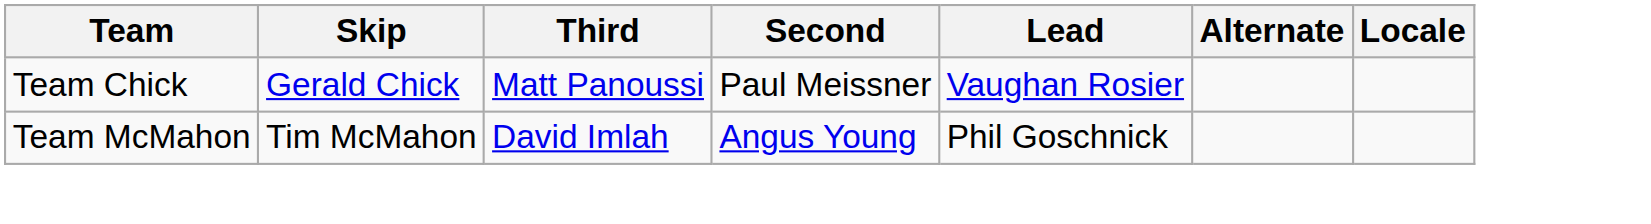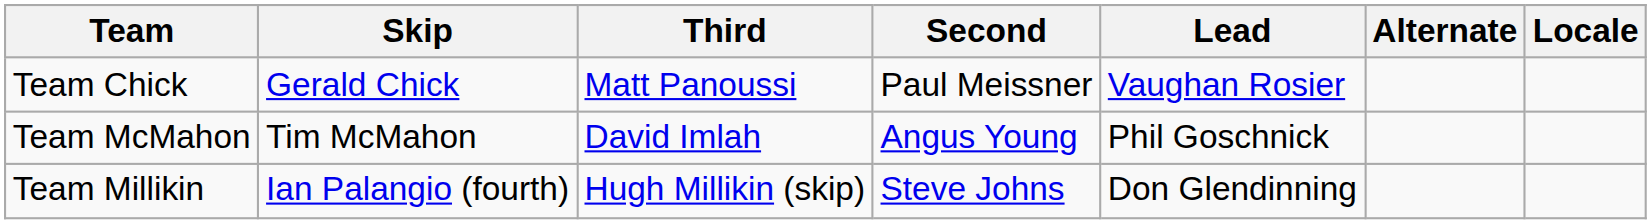+ row: Team Millikin | Ian Palangio (fourth) | Hugh Millikin (skip) | Steve Johns | Don Glendinning
